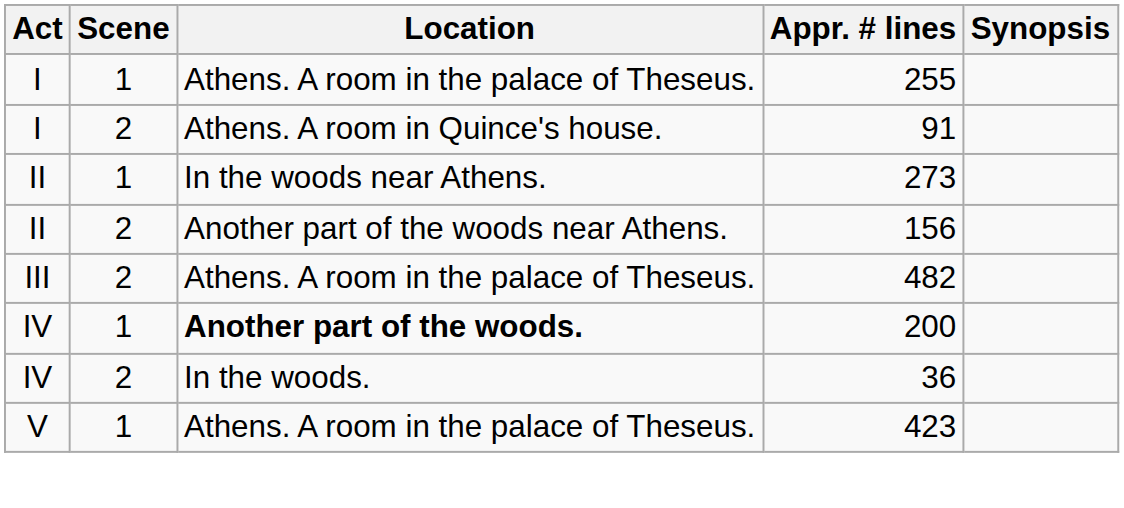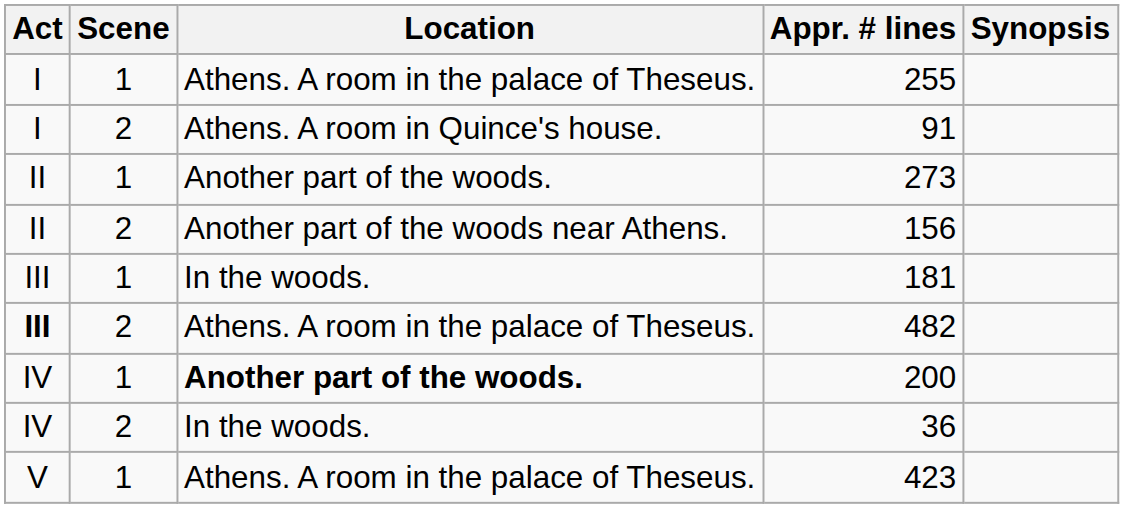273 | Location: In the woods near Athens. -> Another part of the woods.
+ row: III | 1 | In the woods. | 181
482 | Act: normal -> bold
